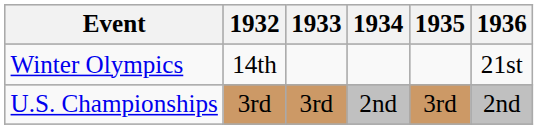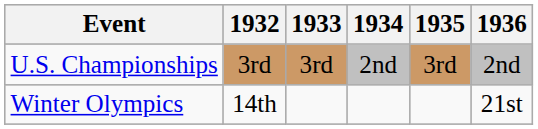rows swapped: Winter Olympics <-> U.S. Championships
